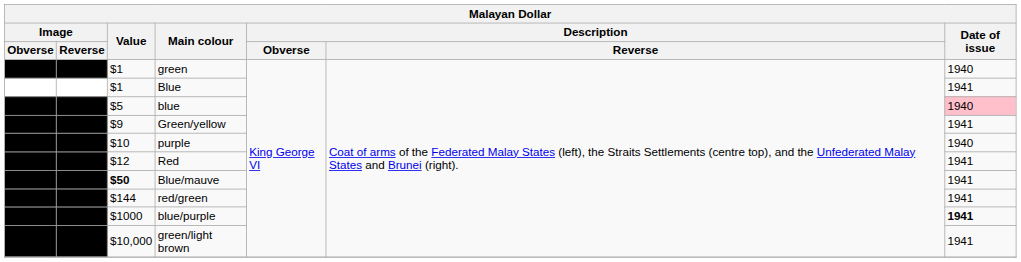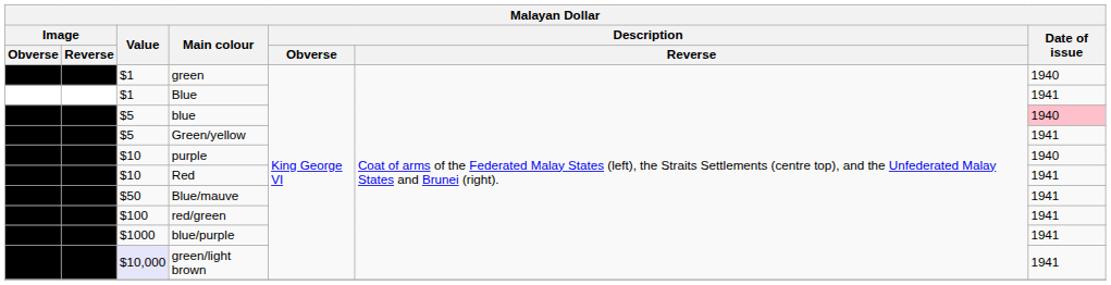Green/yellow | Value: $9 -> $5
Red | Value: $12 -> $10
Blue/mauve | Value: bold -> normal
red/green | Value: $144 -> $100
blue/purple | Date of issue: bold -> normal
green/light brown | Value: no background -> lavender background
